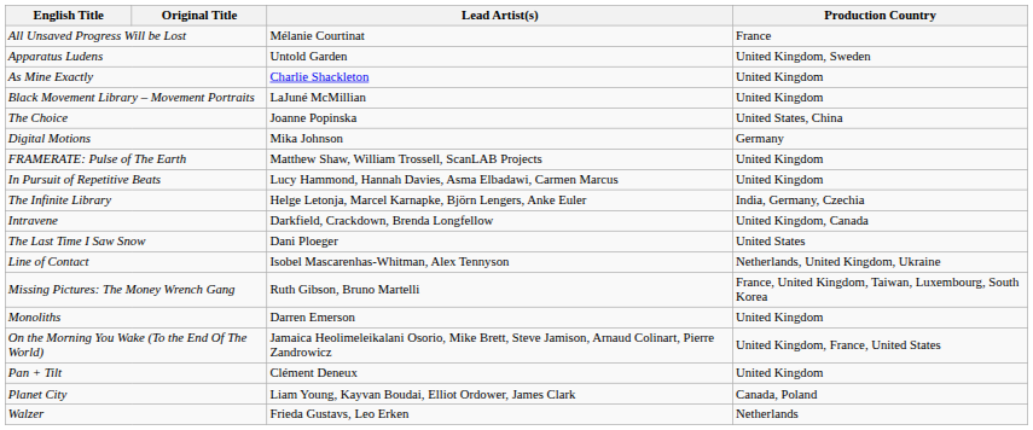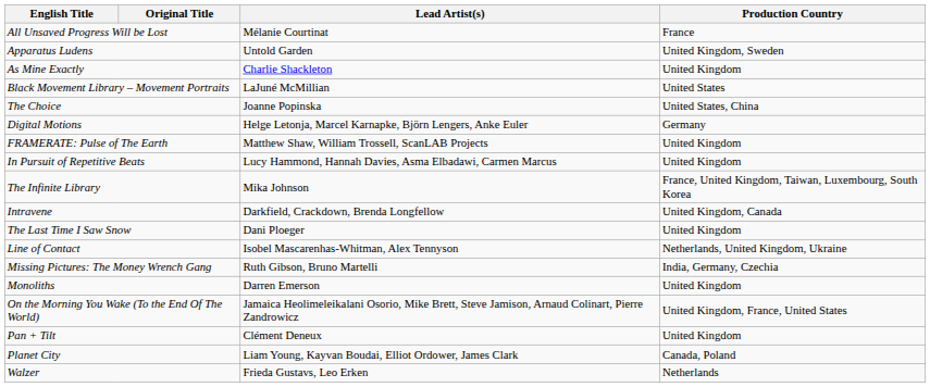Black Movement Library – Movement Portraits | Production Country: United Kingdom -> United States
Digital Motions | Lead Artist(s): Mika Johnson -> Helge Letonja, Marcel Karnapke, Björn Lengers, Anke Euler
The Infinite Library | Lead Artist(s): Helge Letonja, Marcel Karnapke, Björn Lengers, Anke Euler -> Mika Johnson
The Infinite Library | Production Country: India, Germany, Czechia -> France, United Kingdom, Taiwan, Luxembourg, South Korea
The Last Time I Saw Snow | Production Country: United States -> United Kingdom
Missing Pictures: The Money Wrench Gang | Production Country: France, United Kingdom, Taiwan, Luxembourg, South Korea -> India, Germany, Czechia
